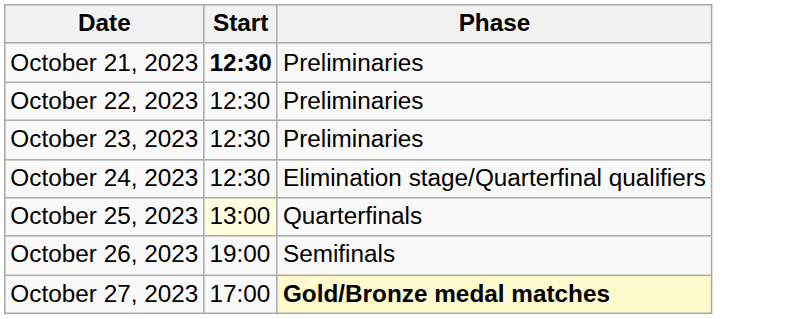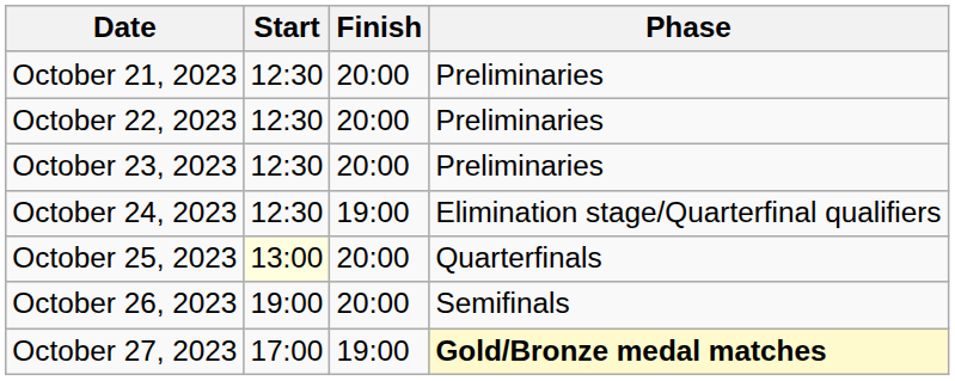+ column: Finish | 20:00 | 20:00 | 20:00 | 19:00 | 20:00 | 20:00 | 19:00
October 21, 2023 | Start: bold -> normal
